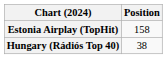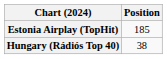Estonia Airplay (TopHit) | Position: 158 -> 185
